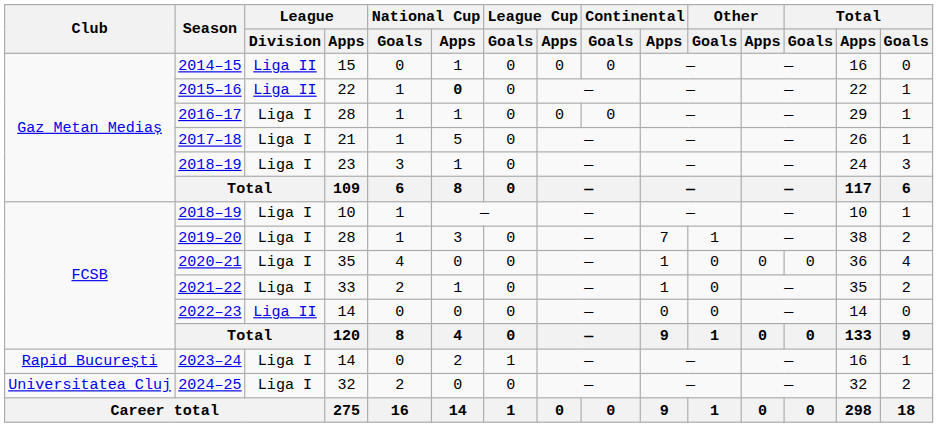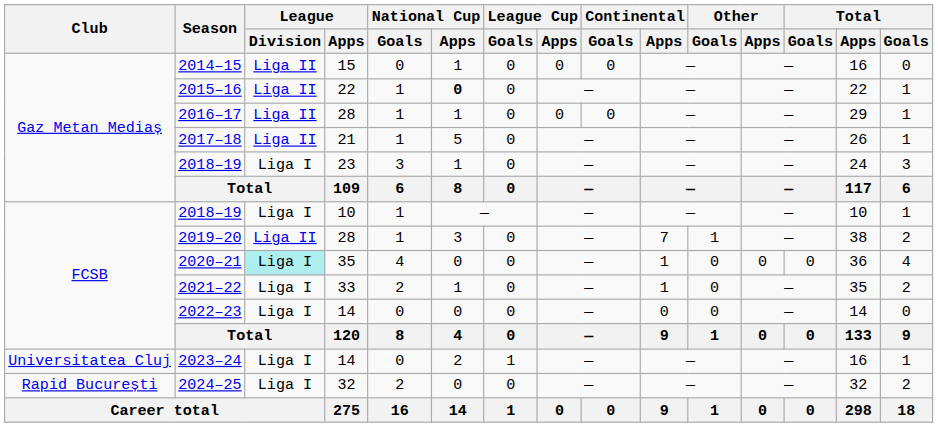2016–17 | League / Division: Liga I -> Liga II
2017–18 | League / Division: Liga I -> Liga II
2019–20 | League / Division: Liga I -> Liga II
2020–21 | League / Division: no background -> paleturquoise background
2022–23 | League / Division: Liga II -> Liga I
2023–24 | Club: Rapid București -> Universitatea Cluj
2024–25 | Club: Universitatea Cluj -> Rapid București
